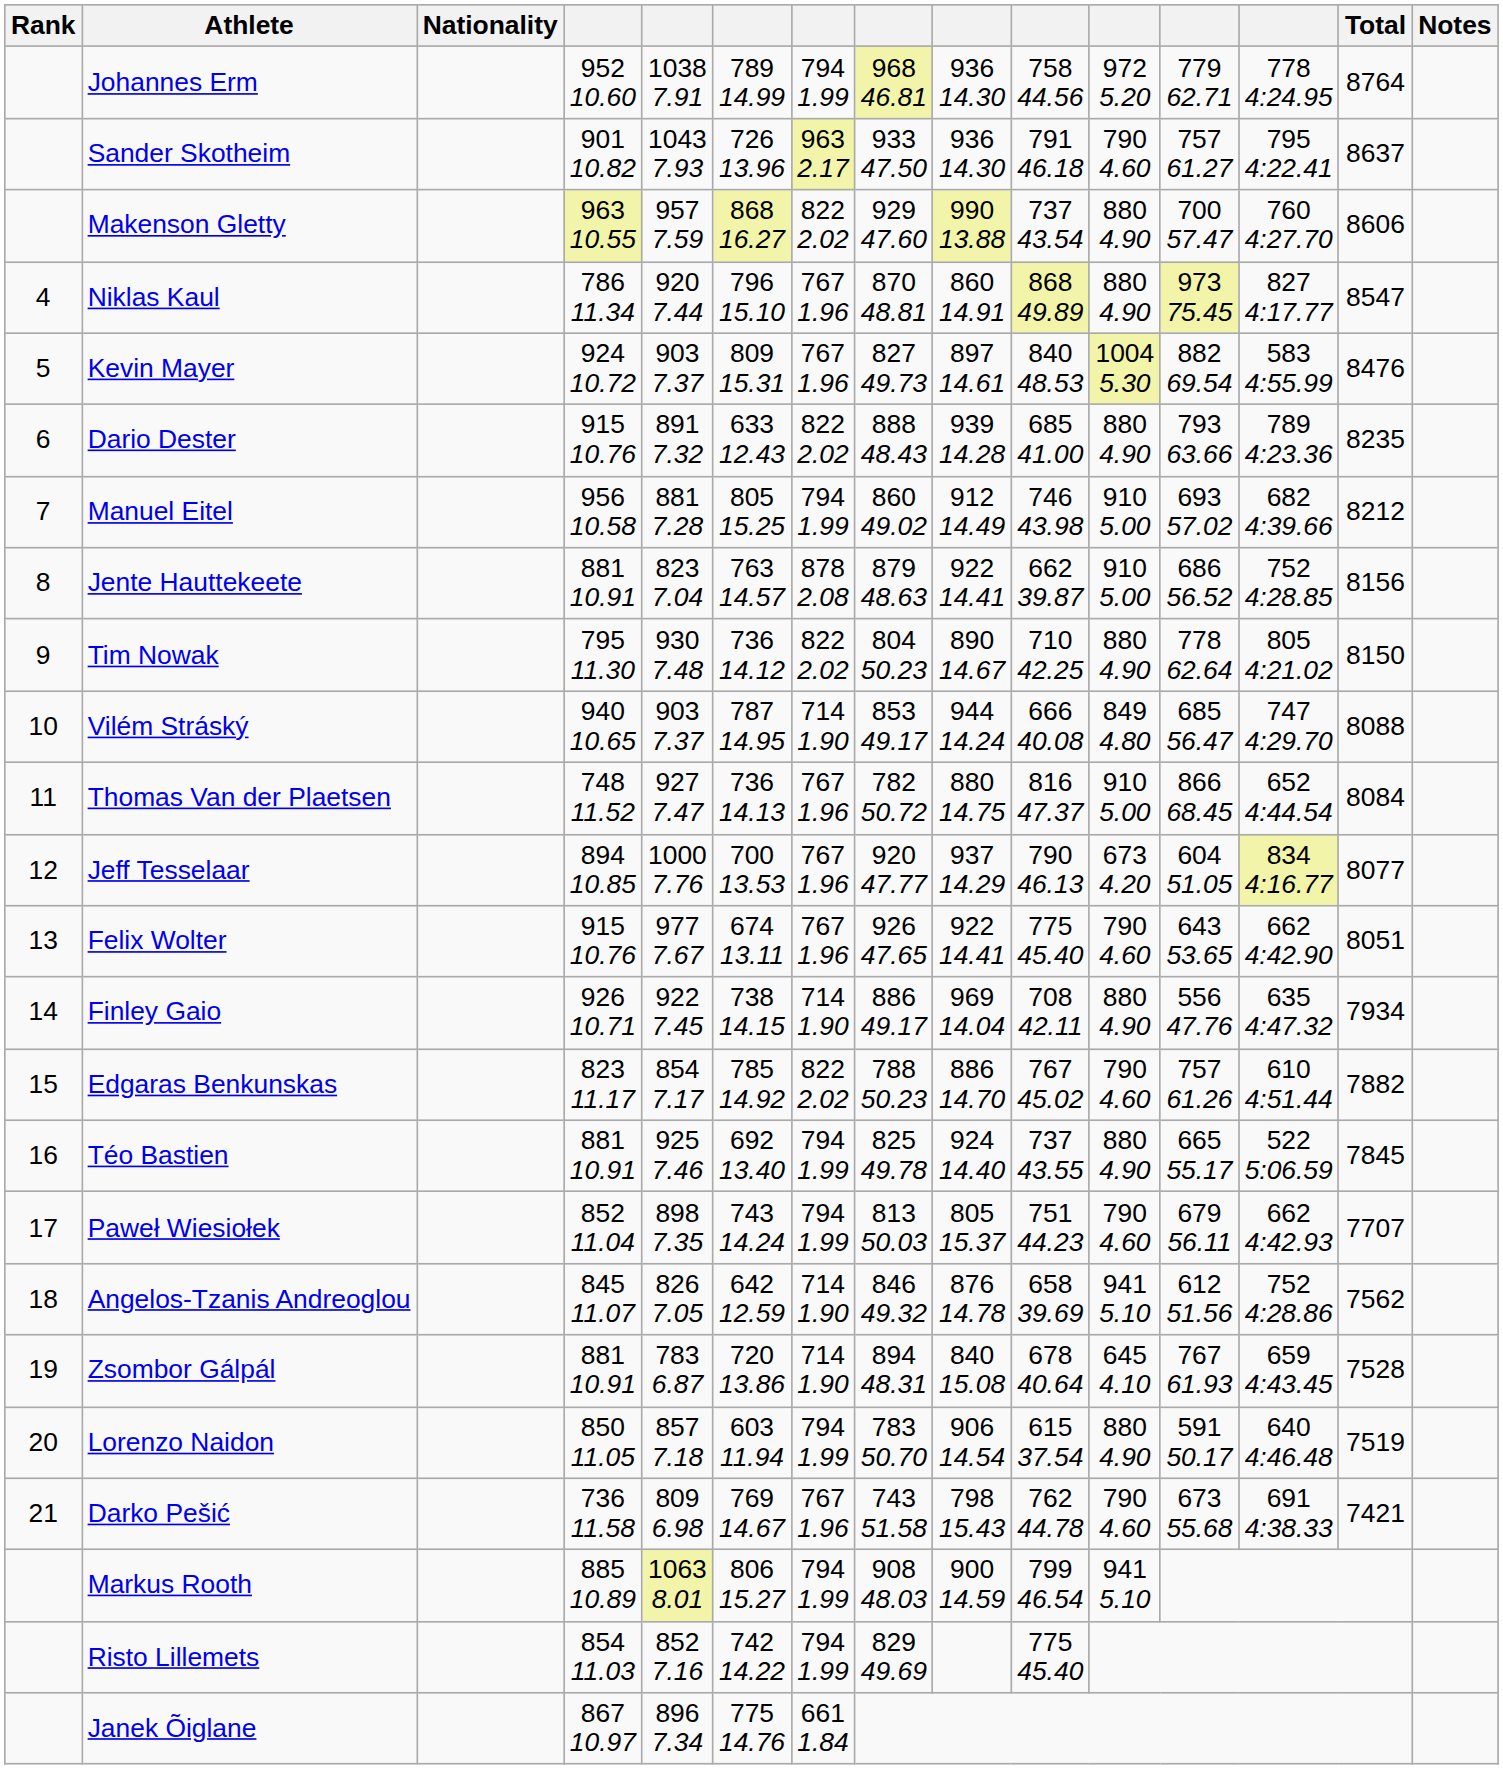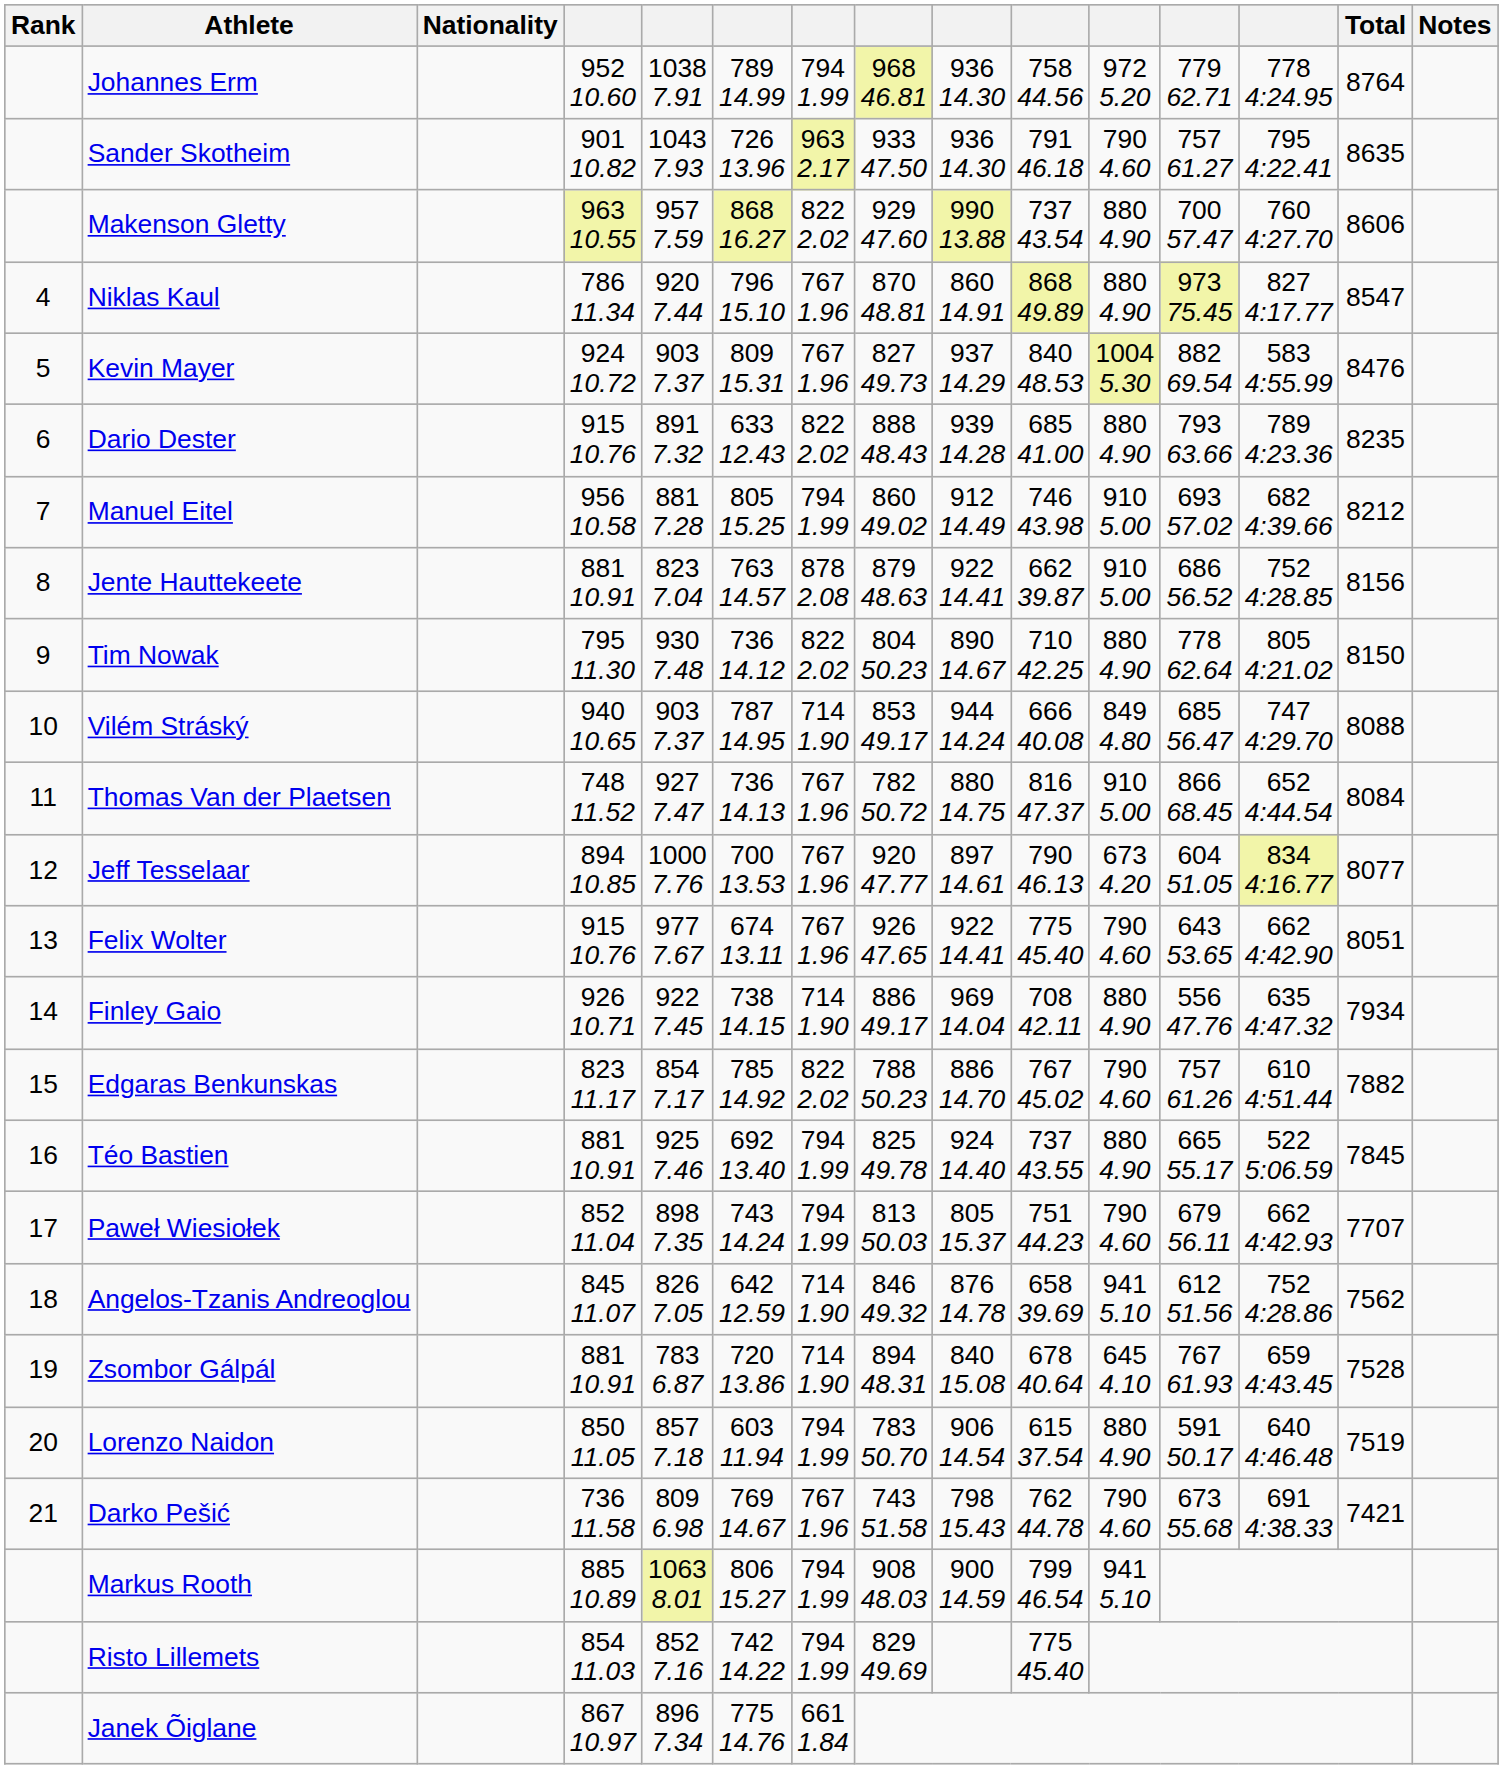Sander Skotheim | Total: 8637 -> 8635
Kevin Mayer | column 9: 897 14.61 -> 937 14.29
Jeff Tesselaar | column 9: 937 14.29 -> 897 14.61
